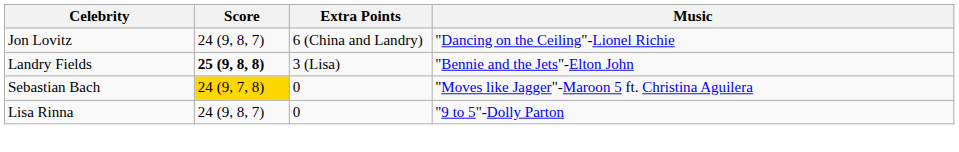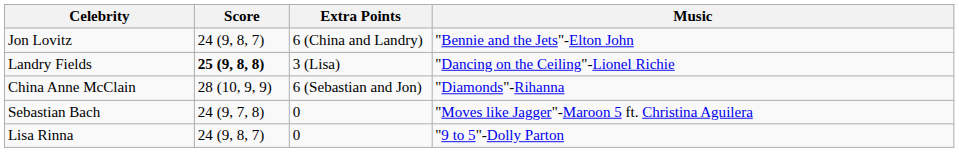Jon Lovitz | Music: "Dancing on the Ceiling"-Lionel Richie -> "Bennie and the Jets"-Elton John
Landry Fields | Music: "Bennie and the Jets"-Elton John -> "Dancing on the Ceiling"-Lionel Richie
+ row: China Anne McClain | 28 (10, 9, 9) | 6 (Sebastian and Jon) | "Diamonds"-Rihanna
Sebastian Bach | Score: gold background -> no background
